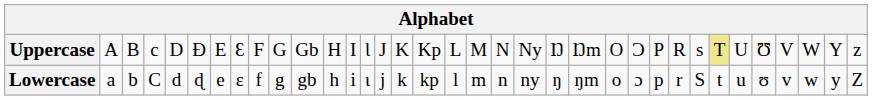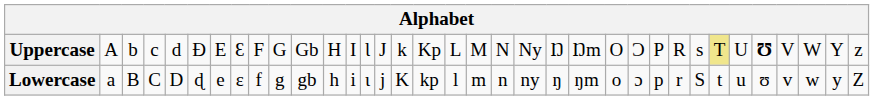Uppercase | column 3: B -> b
Uppercase | column 5: D -> d
Uppercase | column 16: K -> k
Uppercase | column 31: normal -> bold
Lowercase | column 3: b -> B
Lowercase | column 5: d -> D
Lowercase | column 16: k -> K
